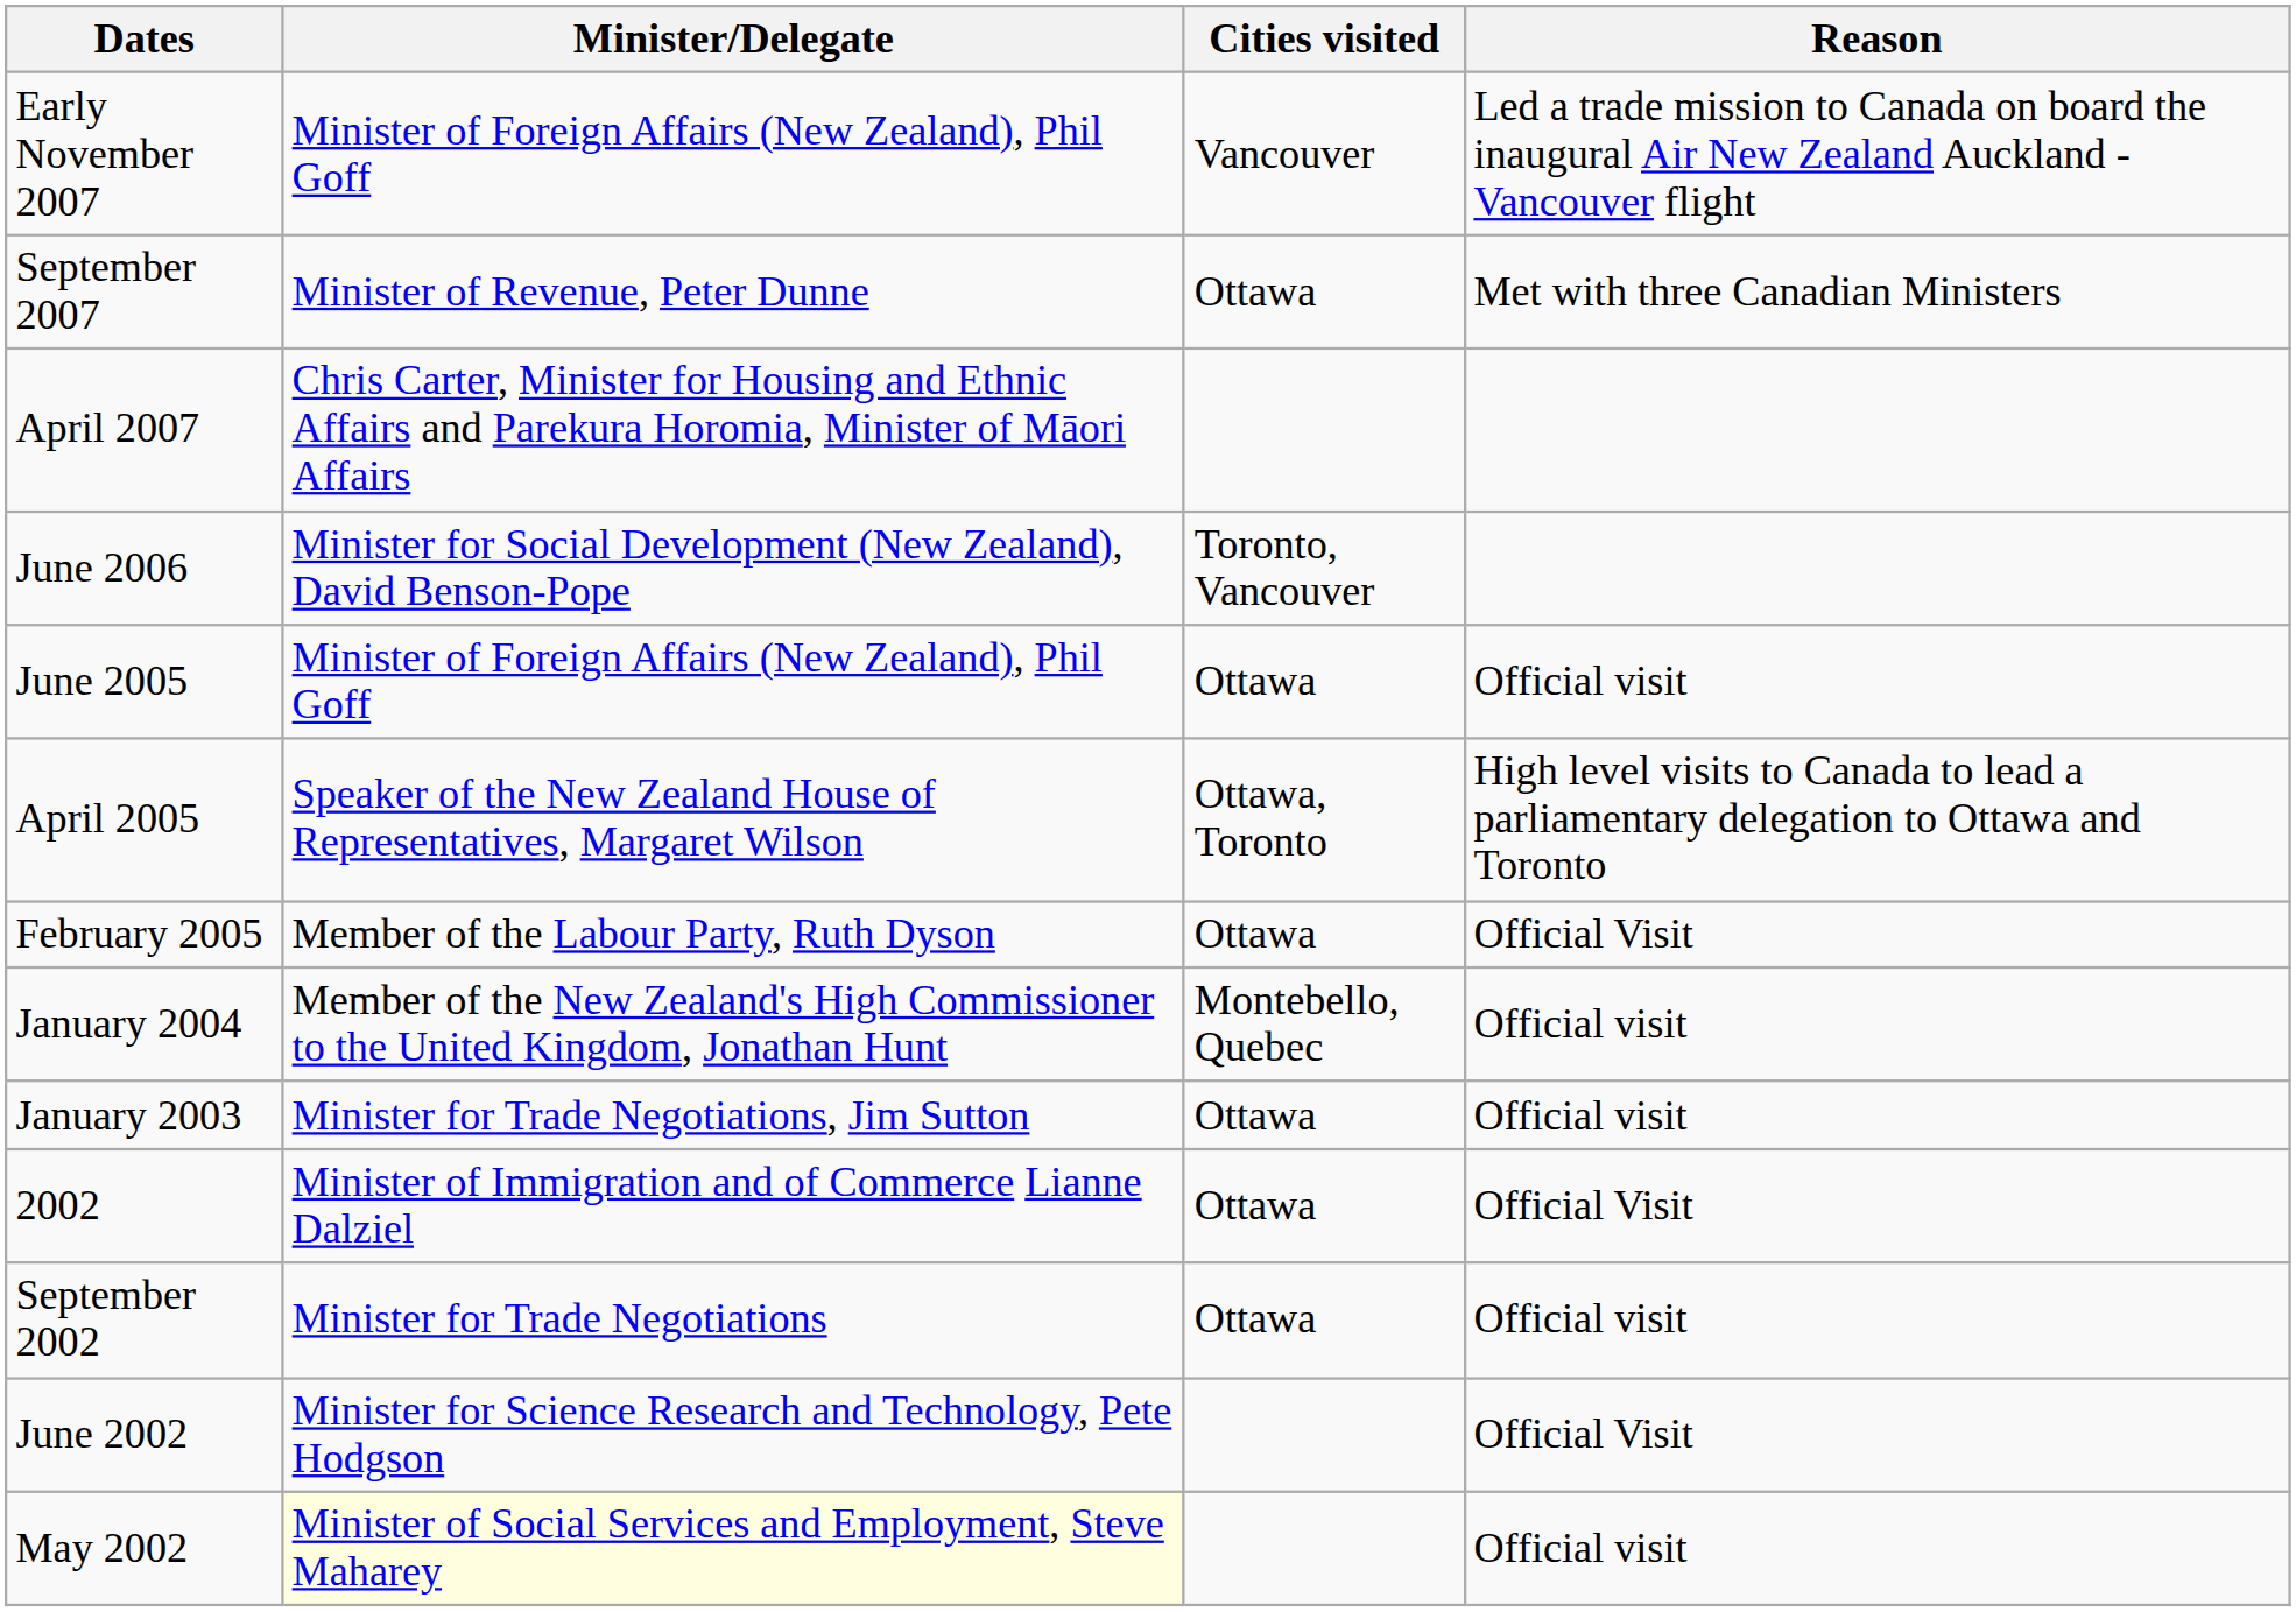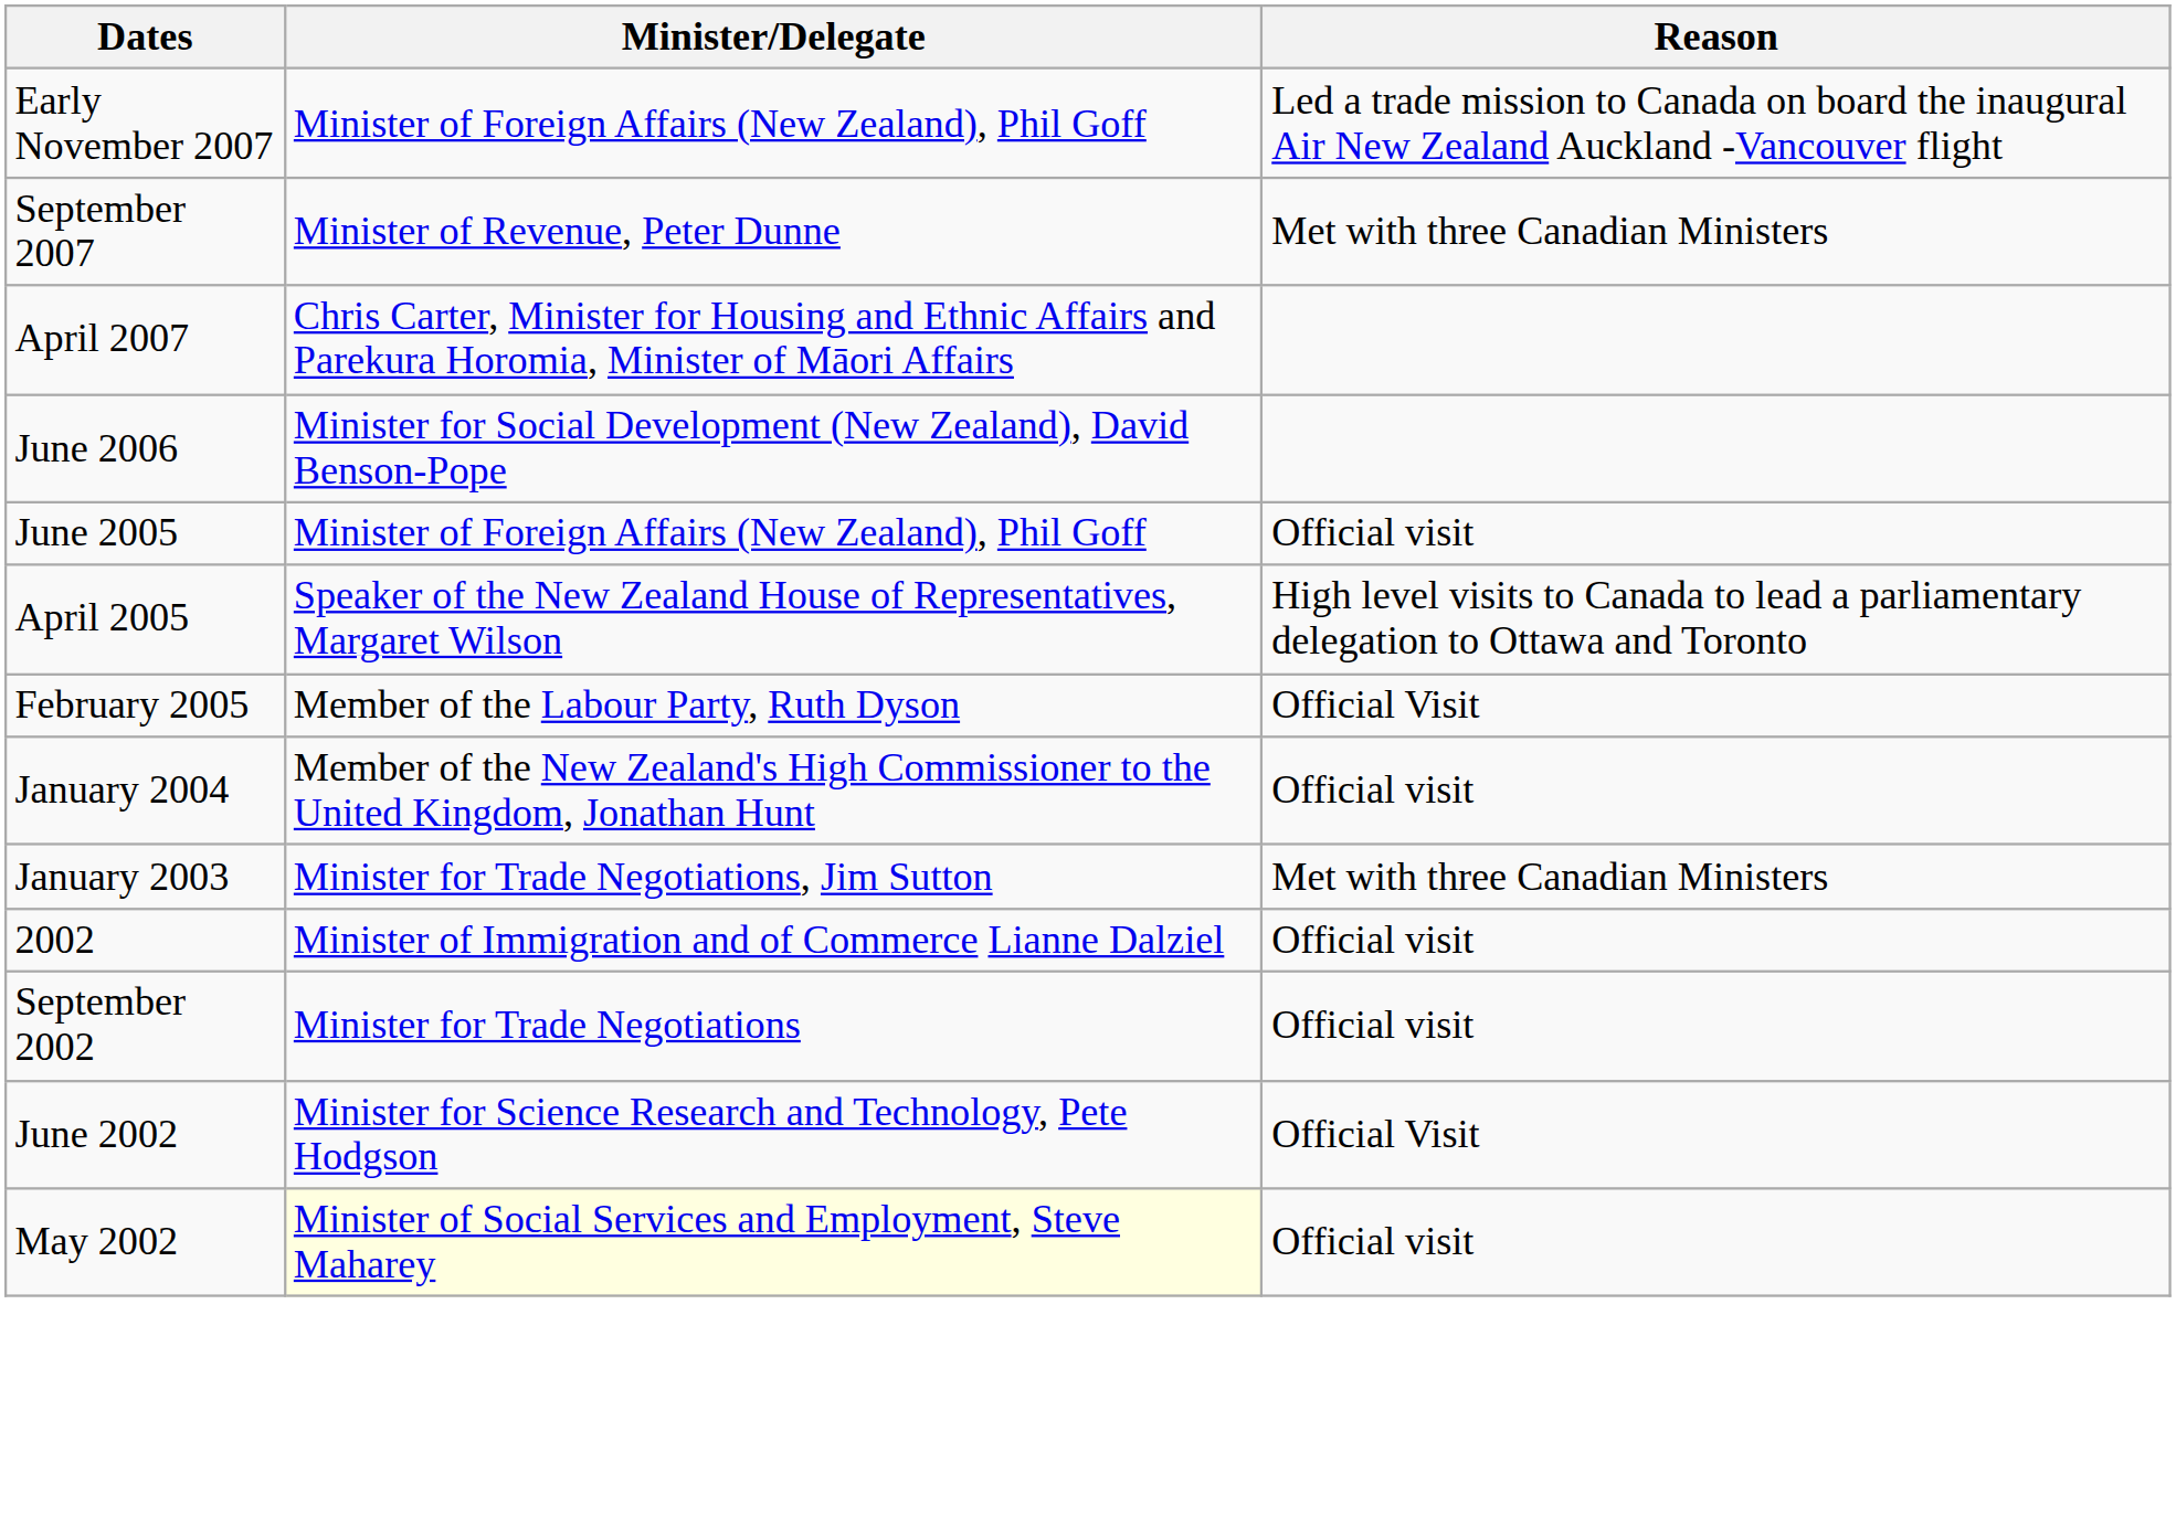- column: Cities visited | Vancouver | Ottawa | Toronto, Vancouver | Ottawa | Ottawa, Toronto | Ottawa | Montebello, Quebec | Ottawa | Ottawa | Ottawa
January 2003 | Reason: Official visit -> Met with three Canadian Ministers
2002 | Reason: Official Visit -> Official visit
